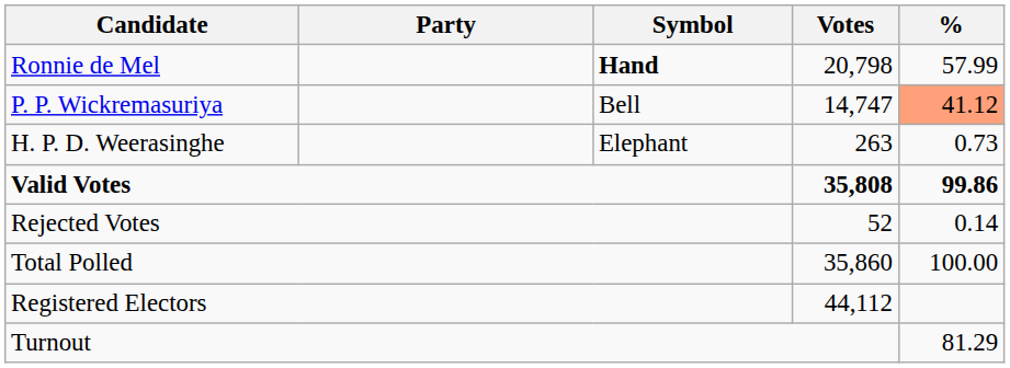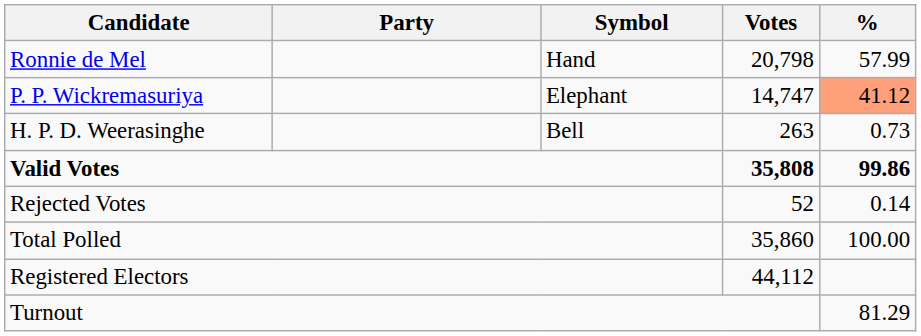Ronnie de Mel | Symbol: bold -> normal
P. P. Wickremasuriya | Symbol: Bell -> Elephant
H. P. D. Weerasinghe | Symbol: Elephant -> Bell
